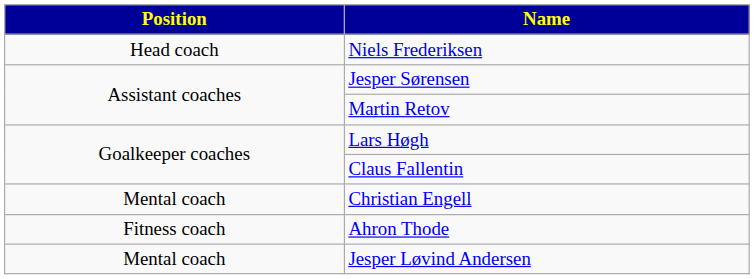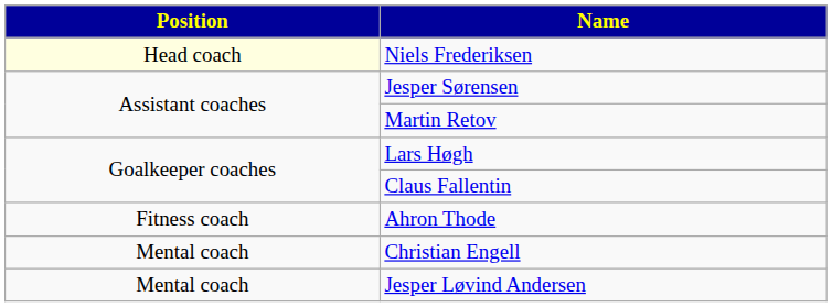Niels Frederiksen | Position: no background -> lightyellow background
rows swapped: Ahron Thode <-> Christian Engell
